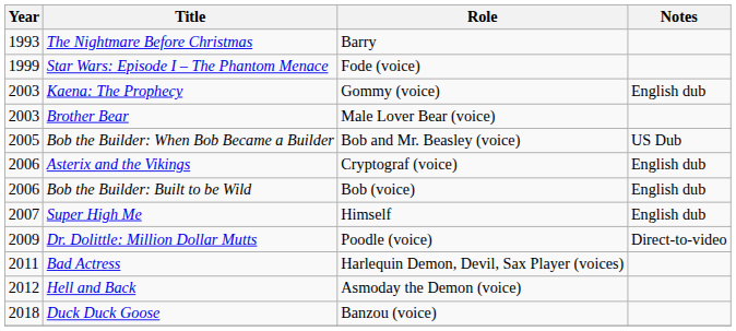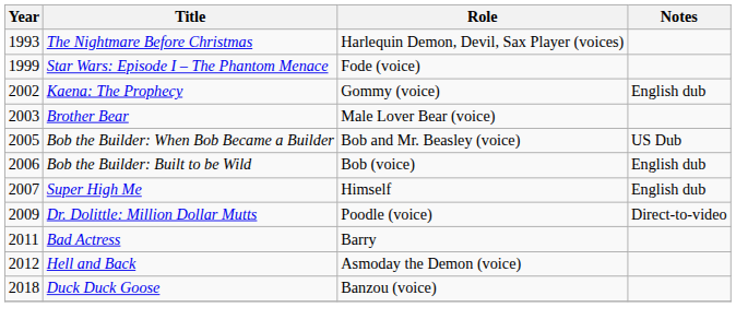The Nightmare Before Christmas | Role: Barry -> Harlequin Demon, Devil, Sax Player (voices)
Kaena: The Prophecy | Year: 2003 -> 2002
- row: 2006 | Asterix and the Vikings | Cryptograf (voice) | English dub
Bad Actress | Role: Harlequin Demon, Devil, Sax Player (voices) -> Barry
